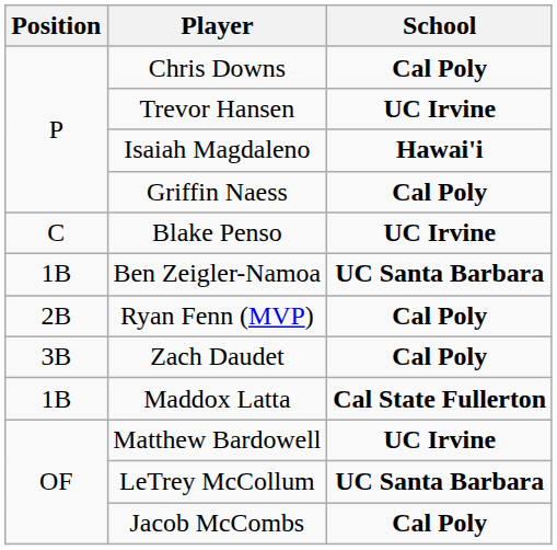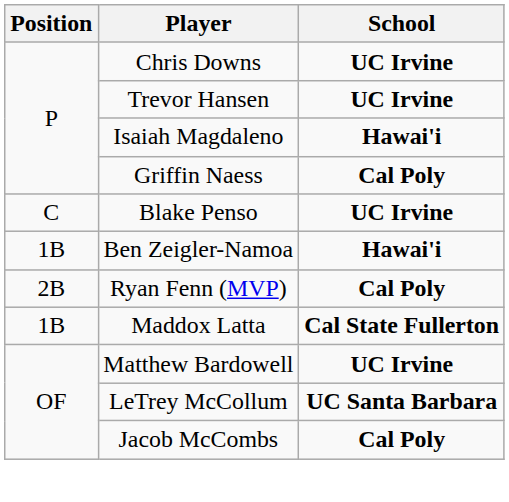Chris Downs | School: Cal Poly -> UC Irvine
Ben Zeigler-Namoa | School: UC Santa Barbara -> Hawai'i
- row: 3B | Zach Daudet | Cal Poly
